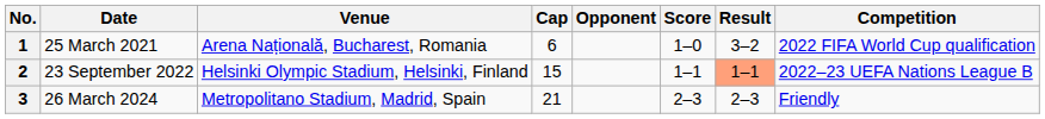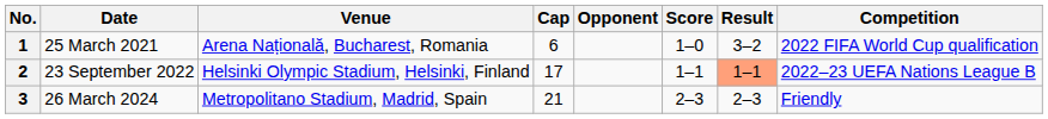2 | Cap: 15 -> 17
